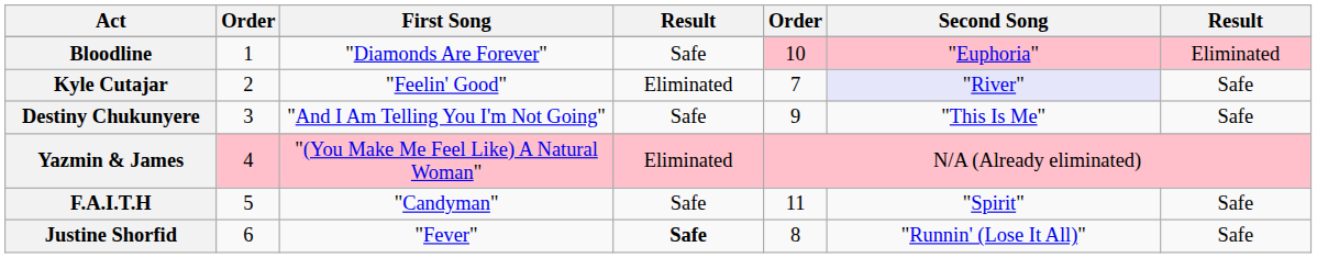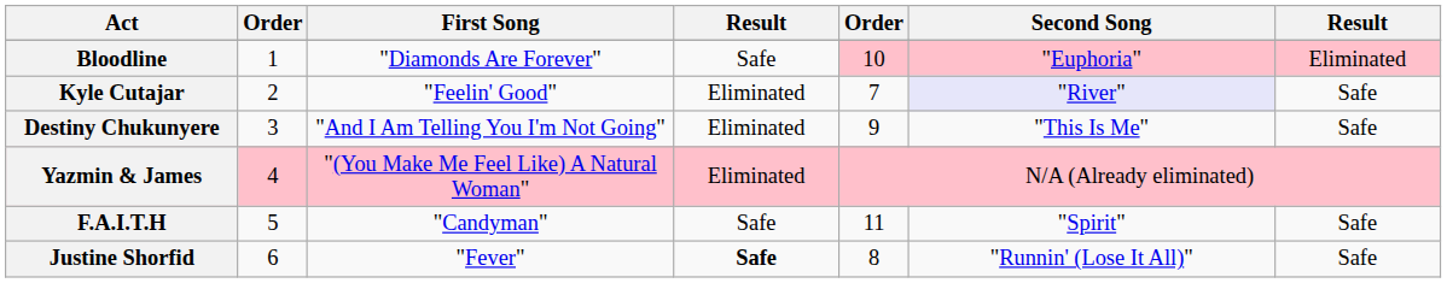Destiny Chukunyere | column 4: Safe -> Eliminated
